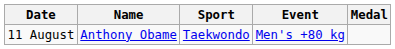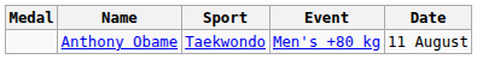columns swapped: Medal <-> Date
